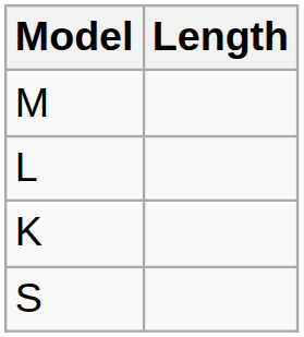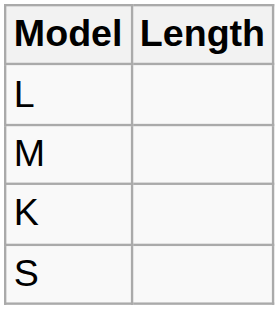rows swapped: M <-> L
